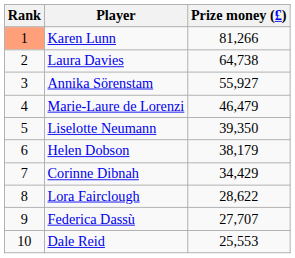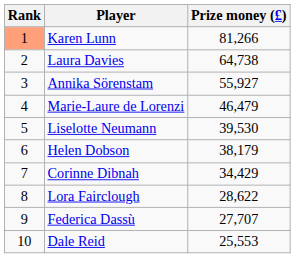Liselotte Neumann | Prize money (£): 39,350 -> 39,530
